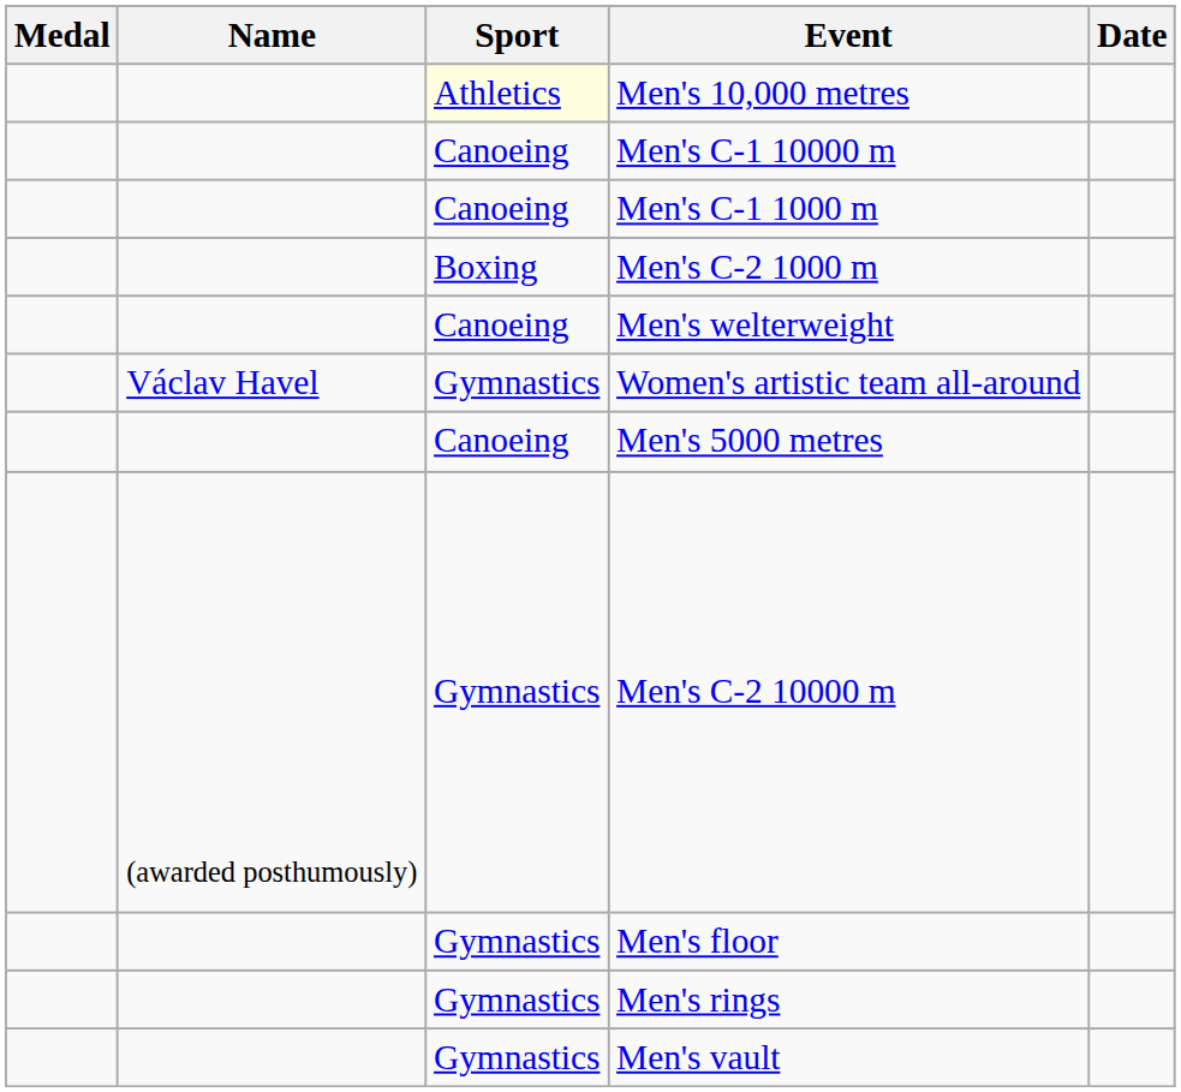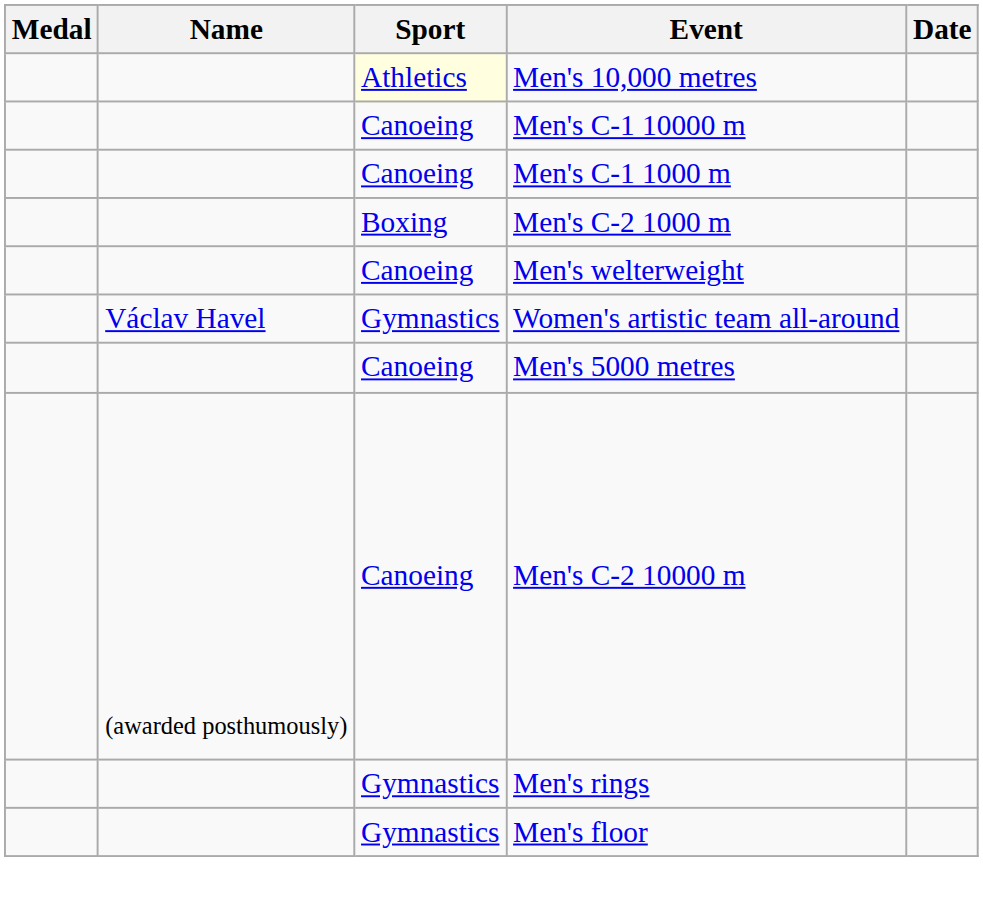Men's C-2 10000 m | Sport: Gymnastics -> Canoeing
rows swapped: Men's floor <-> Men's rings
- row: Gymnastics | Men's vault
